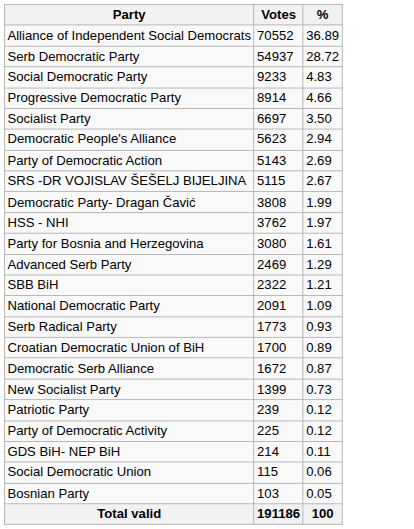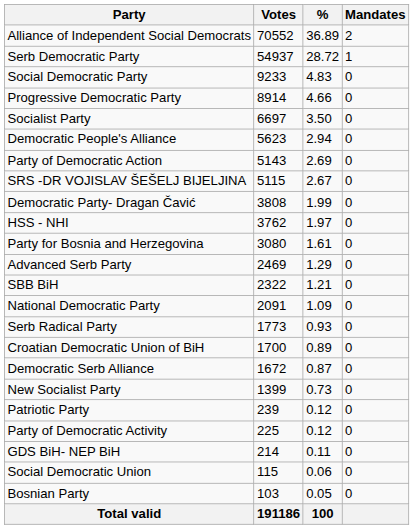+ column: Mandates | 2 | 1 | 0 | 0 | 0 | 0 | 0 | 0 | 0 | 0 | 0 | 0 | 0 | 0 | 0 | 0 | 0 | 0 | 0 | 0 | 0 | 0 | 0
